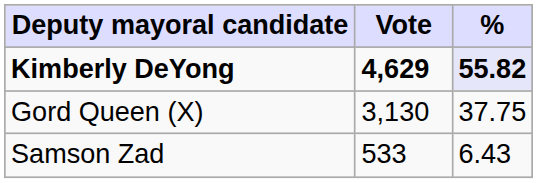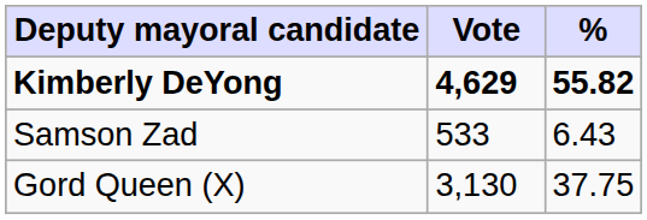Kimberly DeYong | %: lavender background -> no background
rows swapped: Gord Queen (X) <-> Samson Zad
